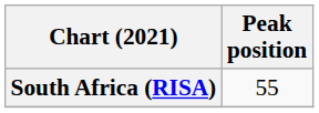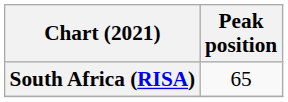South Africa (RISA) | Peak position: 55 -> 65
